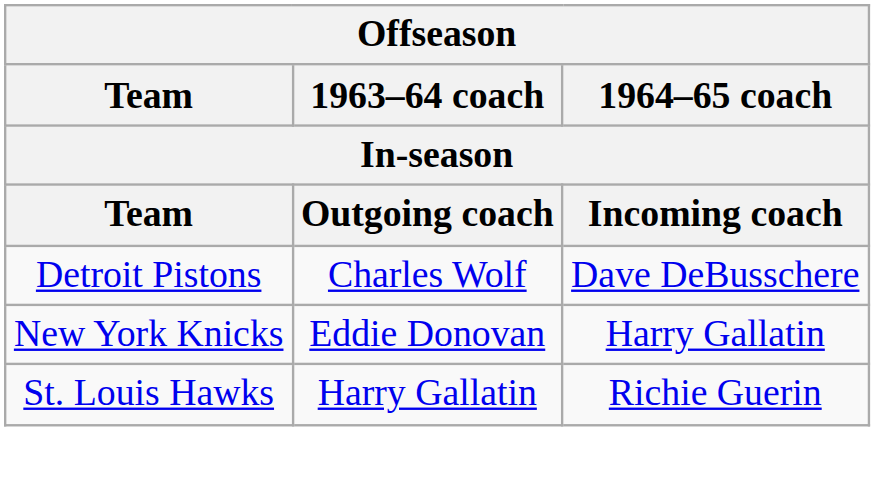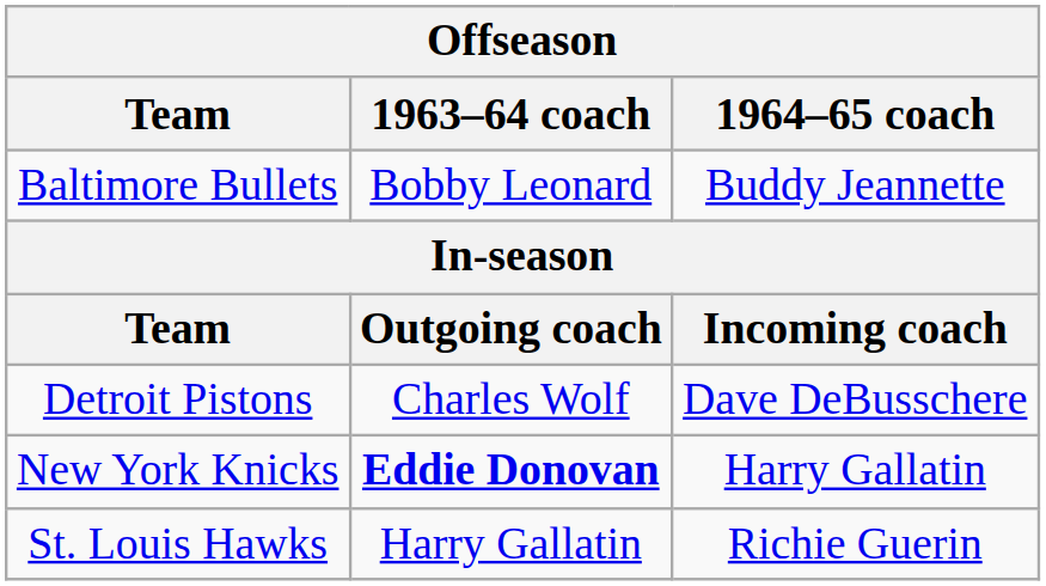+ row: Baltimore Bullets | Bobby Leonard | Buddy Jeannette
New York Knicks | 1963–64 coach: normal -> bold
